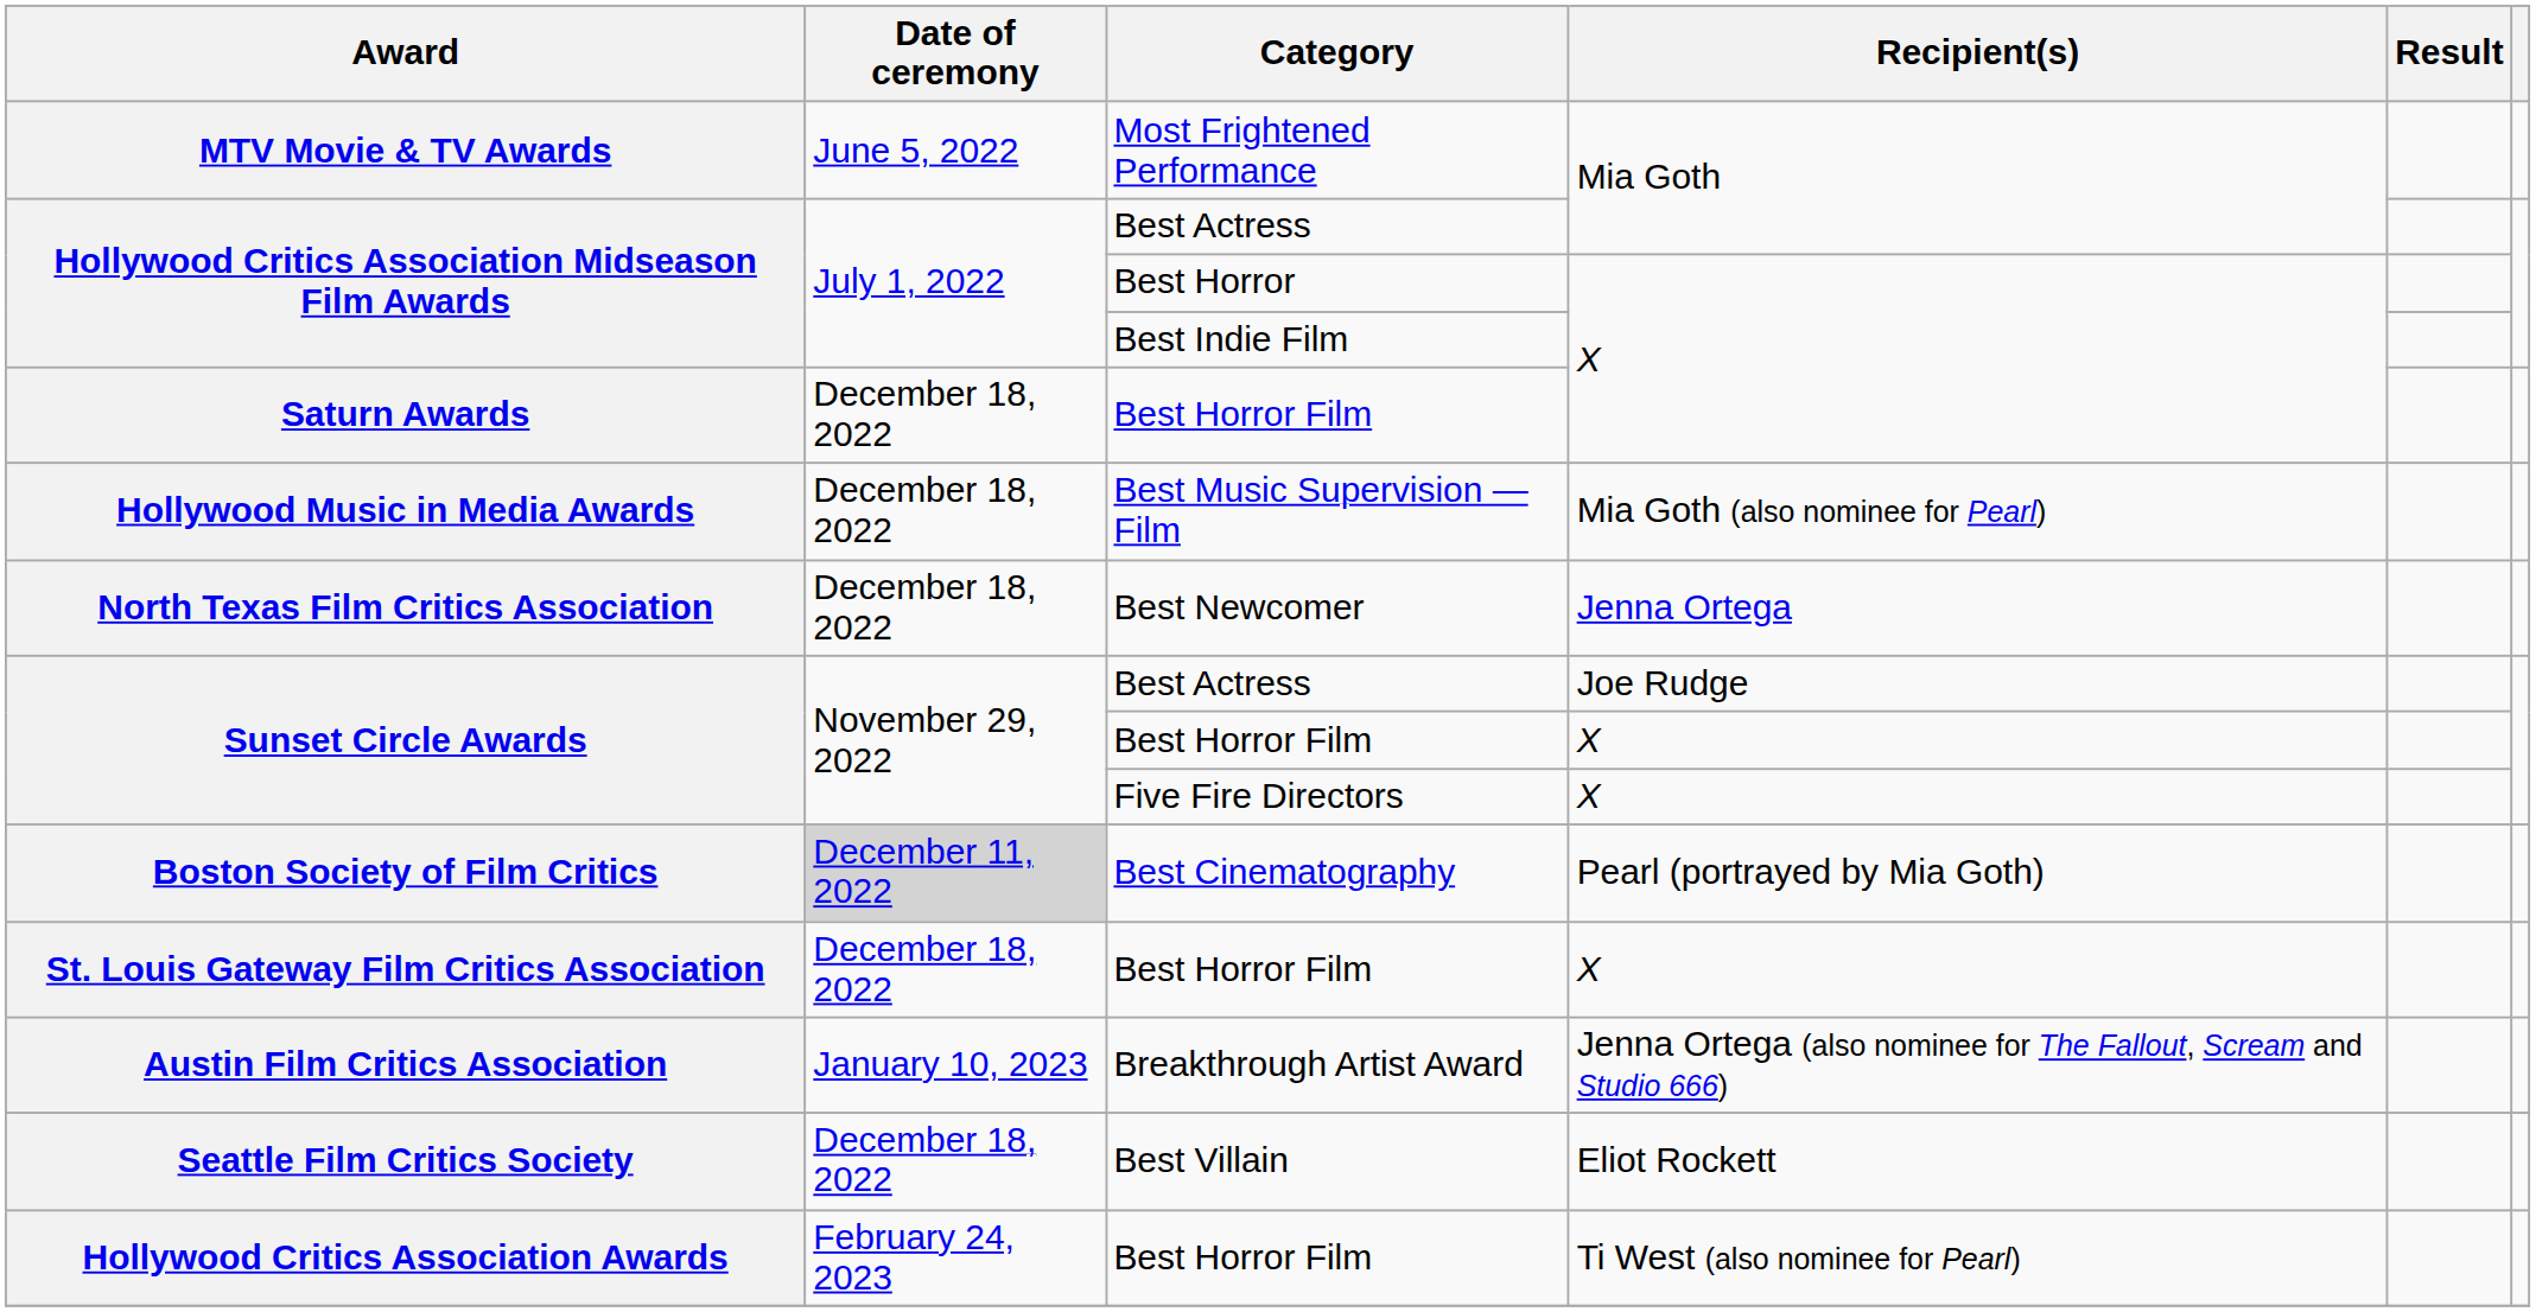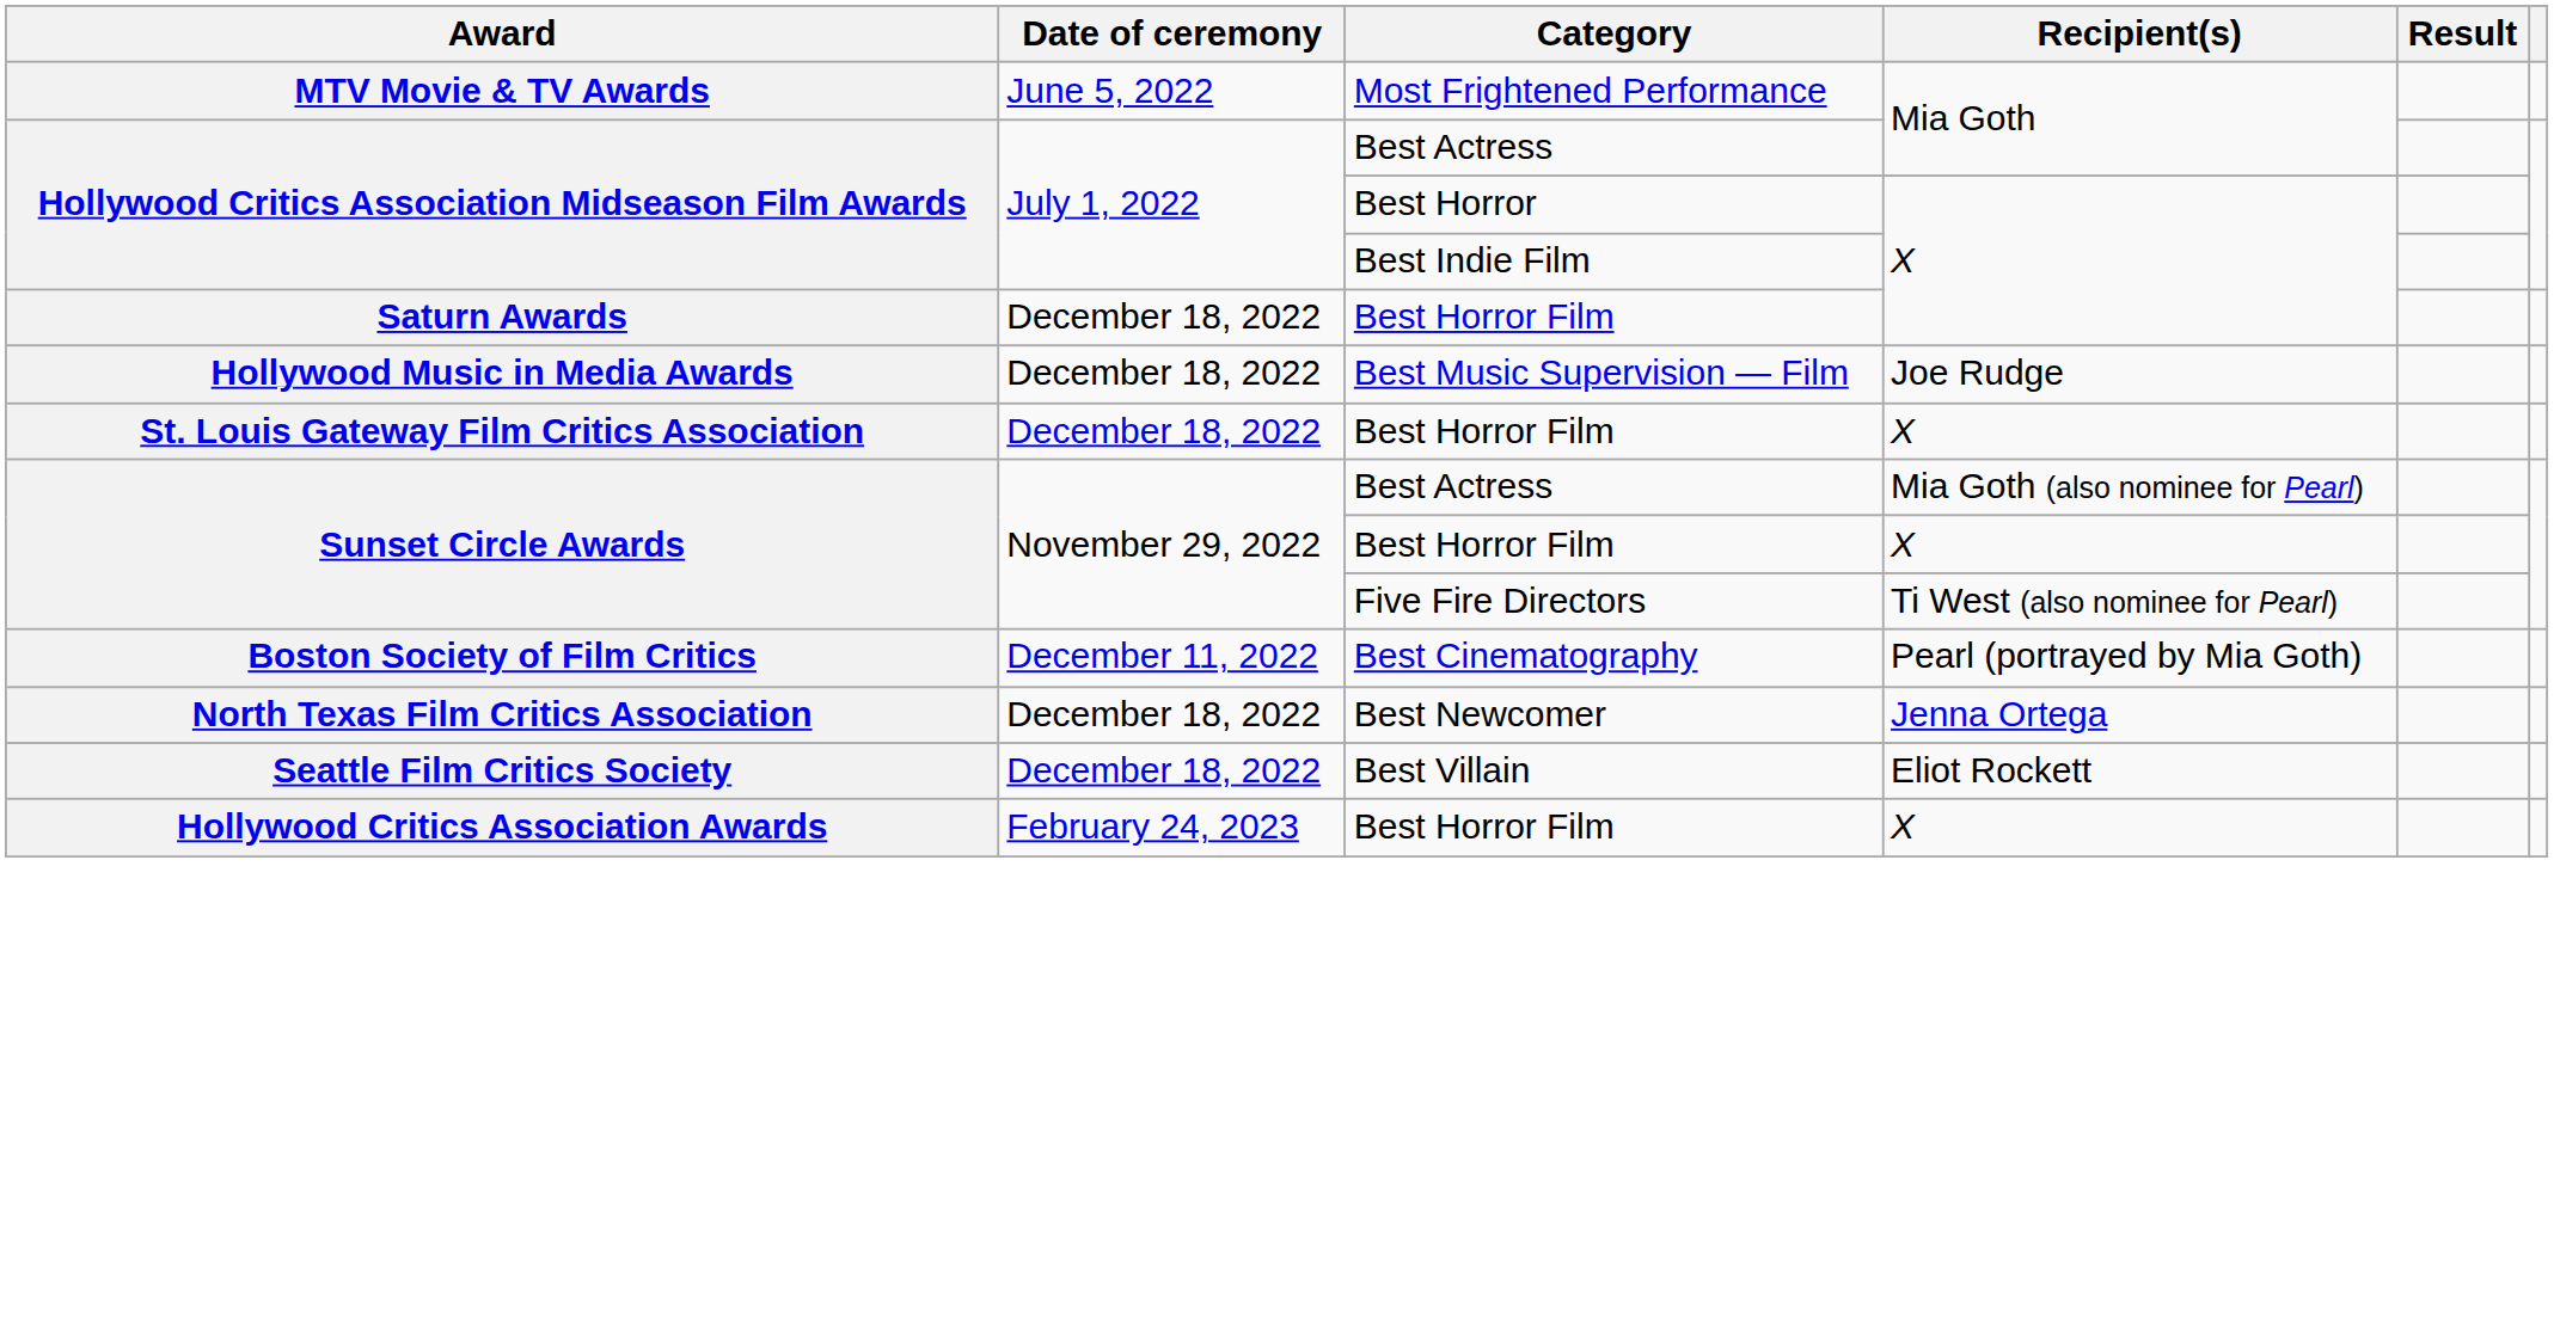Hollywood Music in Media Awards | Recipient(s): Mia Goth (also nominee for Pearl) -> Joe Rudge
rows swapped: North Texas Film Critics Association <-> St. Louis Gateway Film Critics Association
Sunset Circle Awards / Best Actress | Recipient(s): Joe Rudge -> Mia Goth (also nominee for Pearl)
Sunset Circle Awards / Five Fire Directors | Recipient(s): X -> Ti West (also nominee for Pearl)
Boston Society of Film Critics | Date of ceremony: lightgrey background -> no background
- row: Austin Film Critics Association | January 10, 2023 | Breakthrough Artist Award | Jenna Ortega (also nominee for The Fallout, Scream and Studio 666)
Hollywood Critics Association Awards | Recipient(s): Ti West (also nominee for Pearl) -> X
